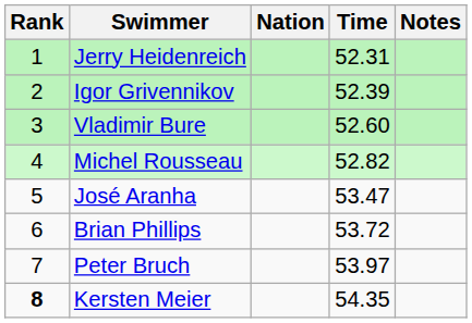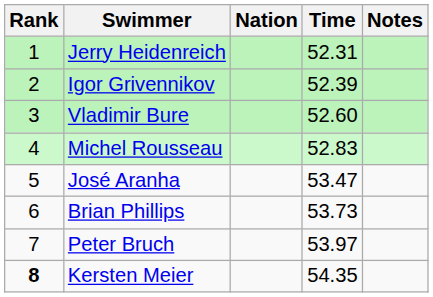Michel Rousseau | Time: 52.82 -> 52.83
Brian Phillips | Time: 53.72 -> 53.73
